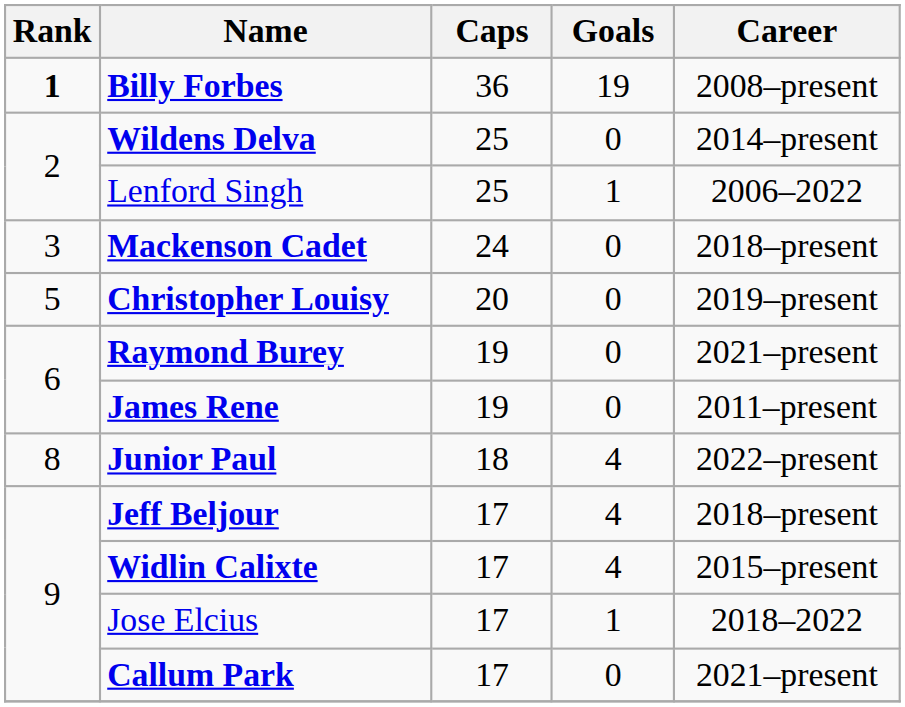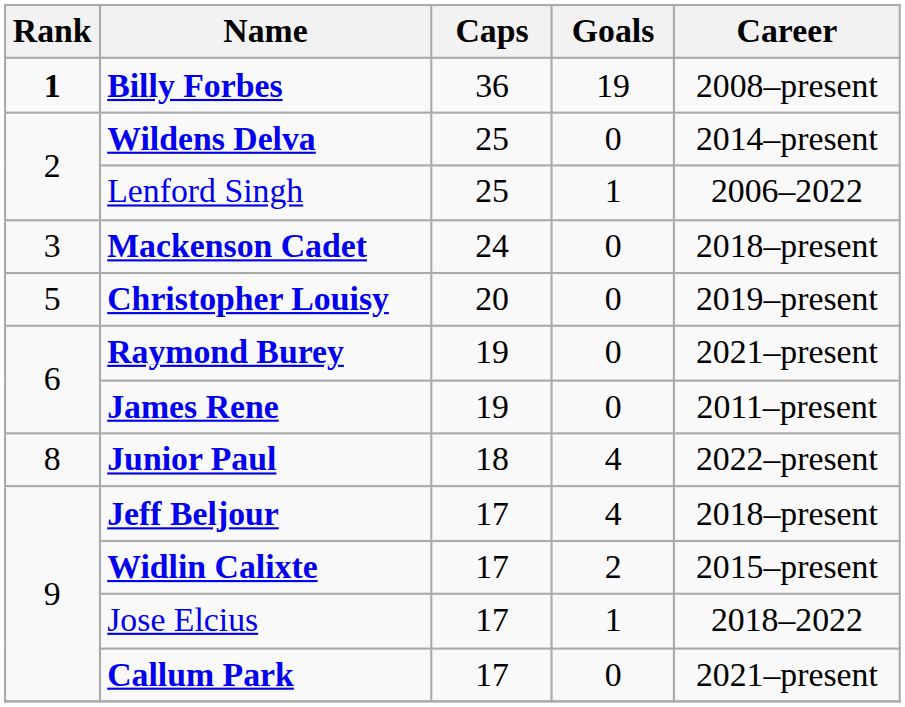Widlin Calixte | Goals: 4 -> 2
